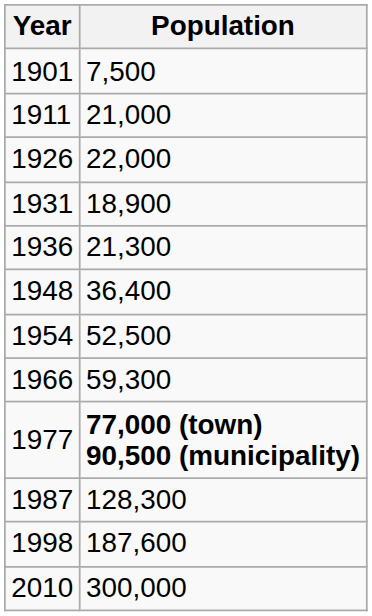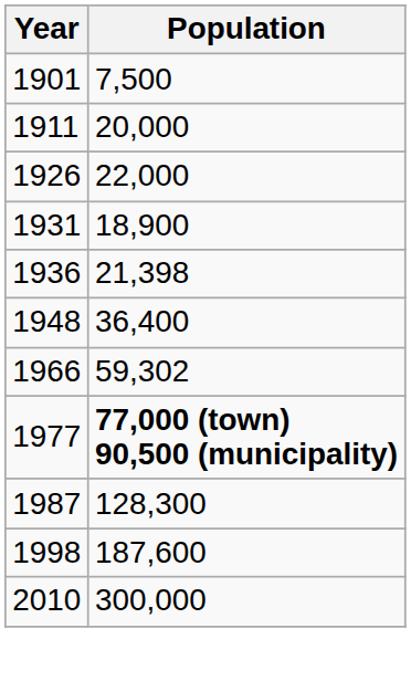1911 | Population: 21,000 -> 20,000
1936 | Population: 21,300 -> 21,398
- row: 1954 | 52,500
1966 | Population: 59,300 -> 59,302
